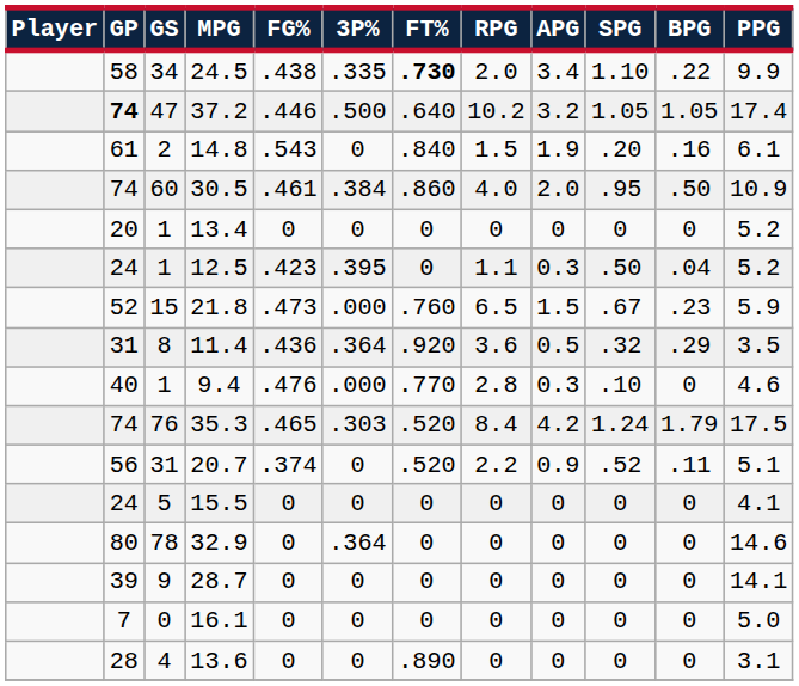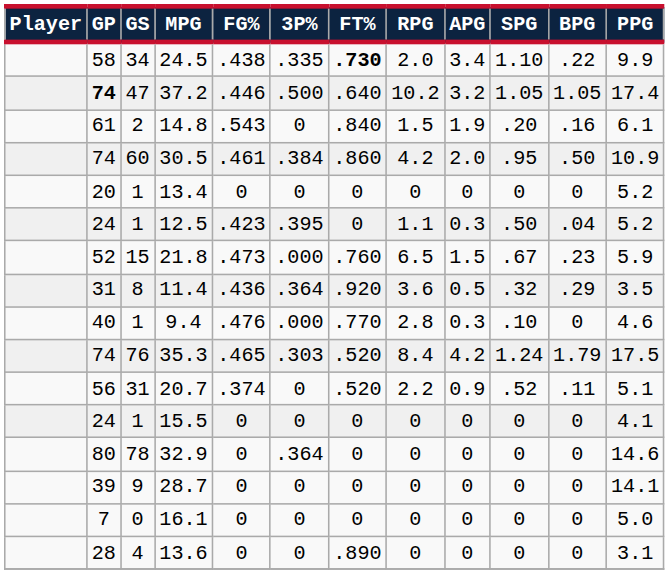30.5 | RPG: 4.0 -> 4.2
15.5 | GS: 5 -> 1
